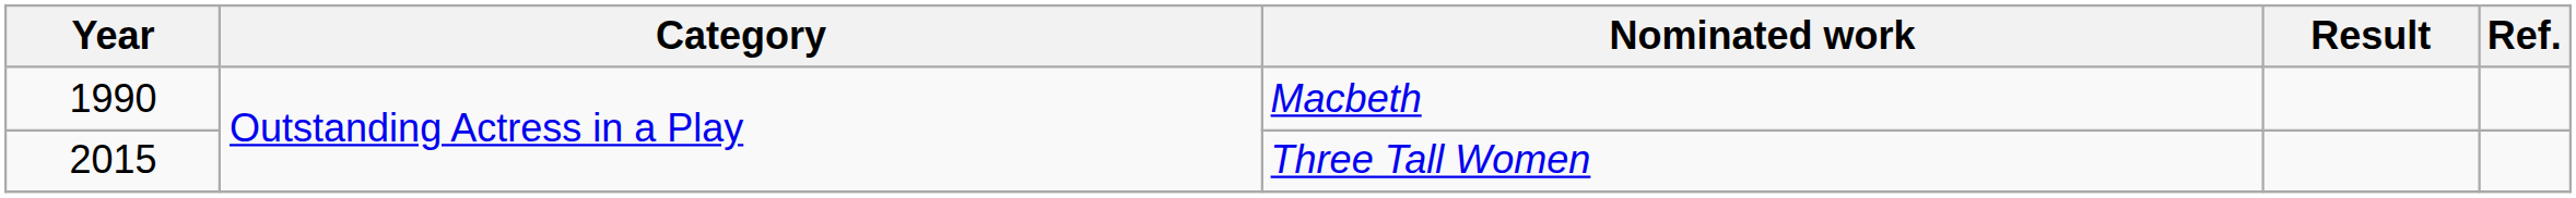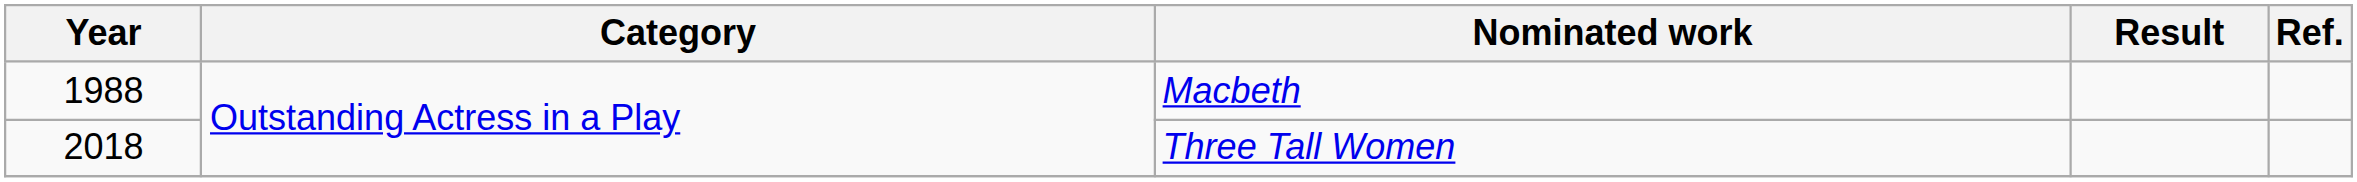Macbeth | Year: 1990 -> 1988
Three Tall Women | Year: 2015 -> 2018
